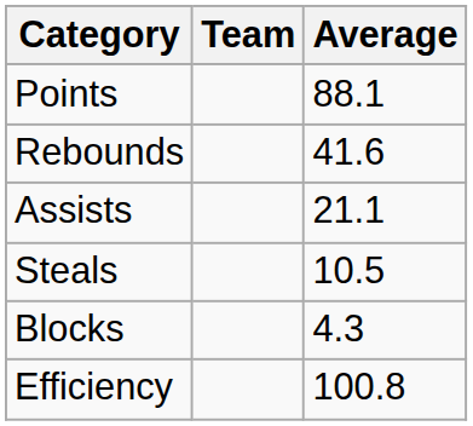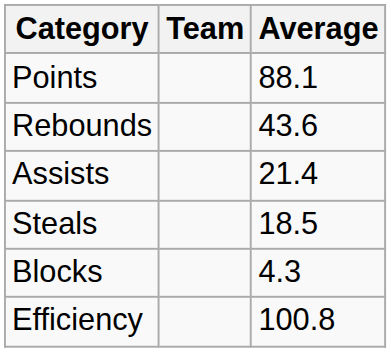Rebounds | Average: 41.6 -> 43.6
Assists | Average: 21.1 -> 21.4
Steals | Average: 10.5 -> 18.5
